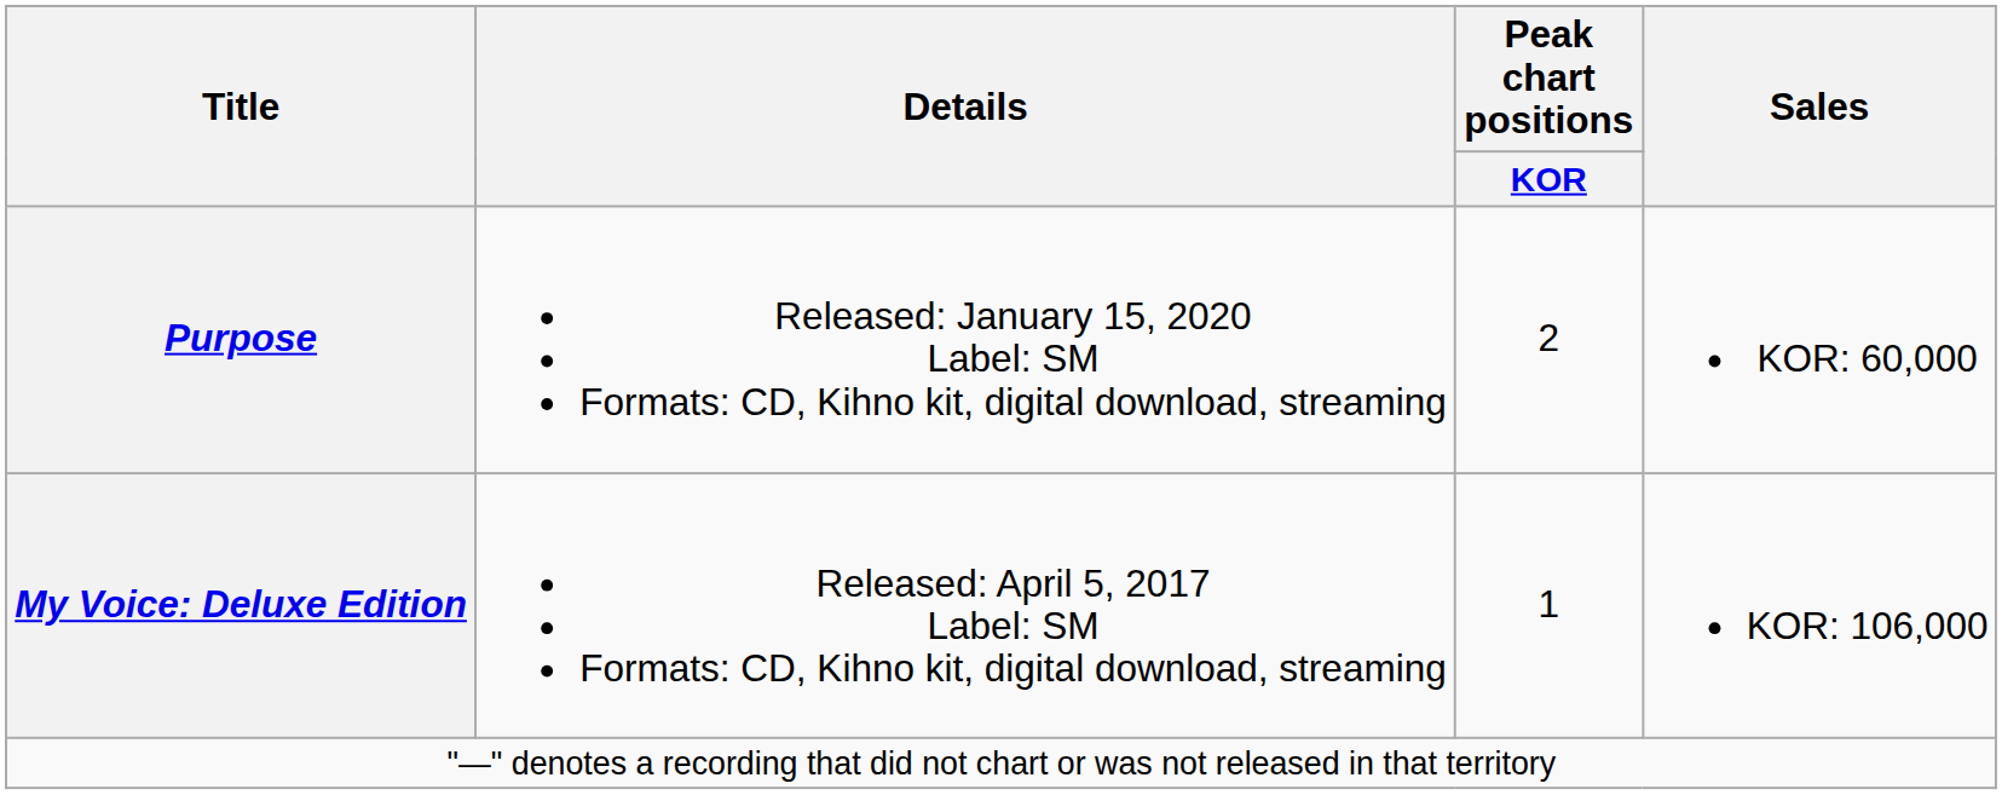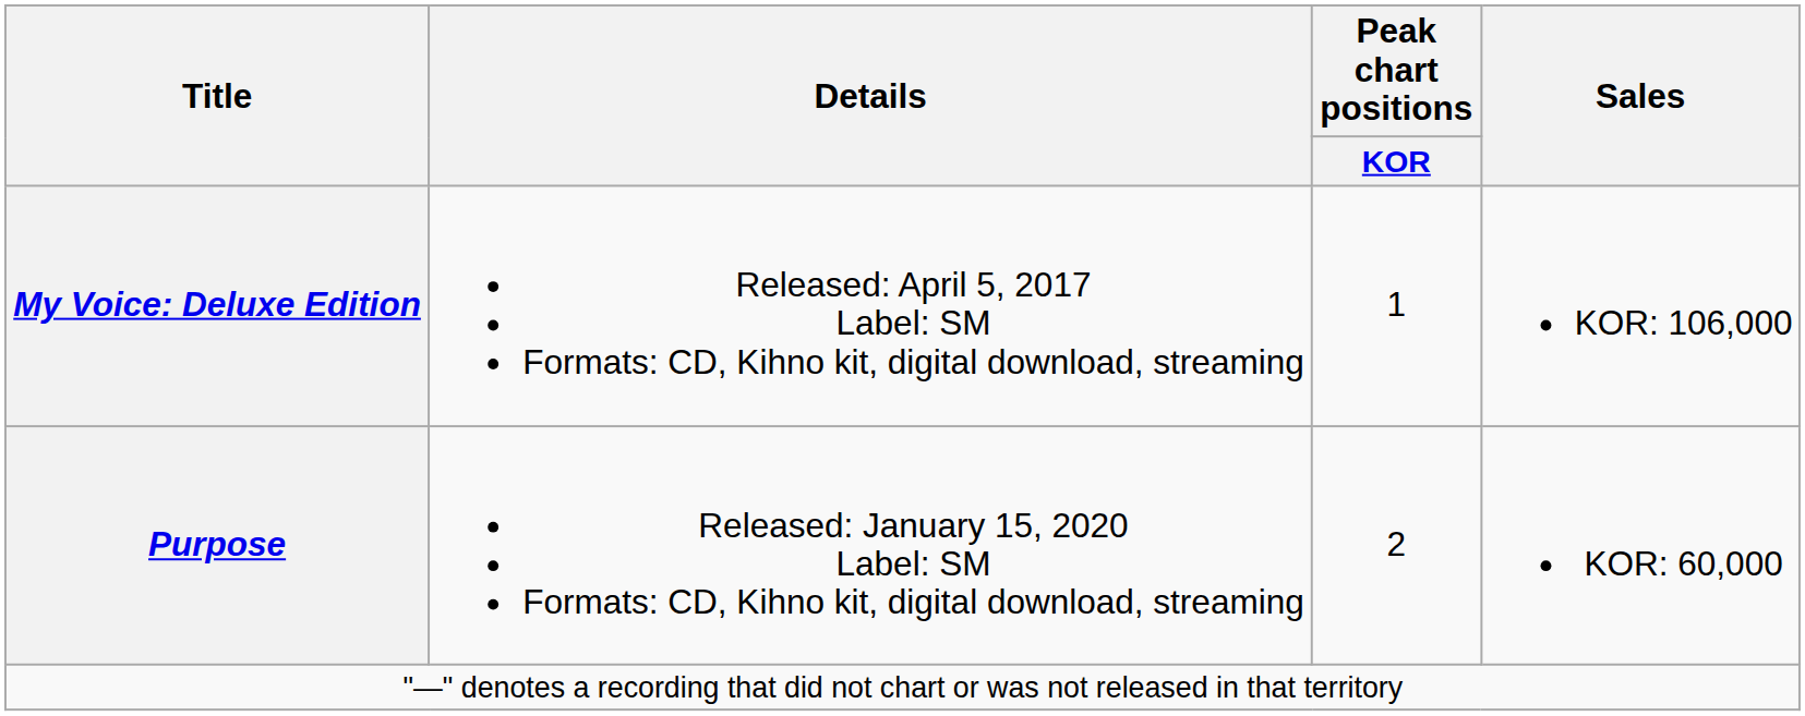rows swapped: My Voice: Deluxe Edition <-> Purpose
